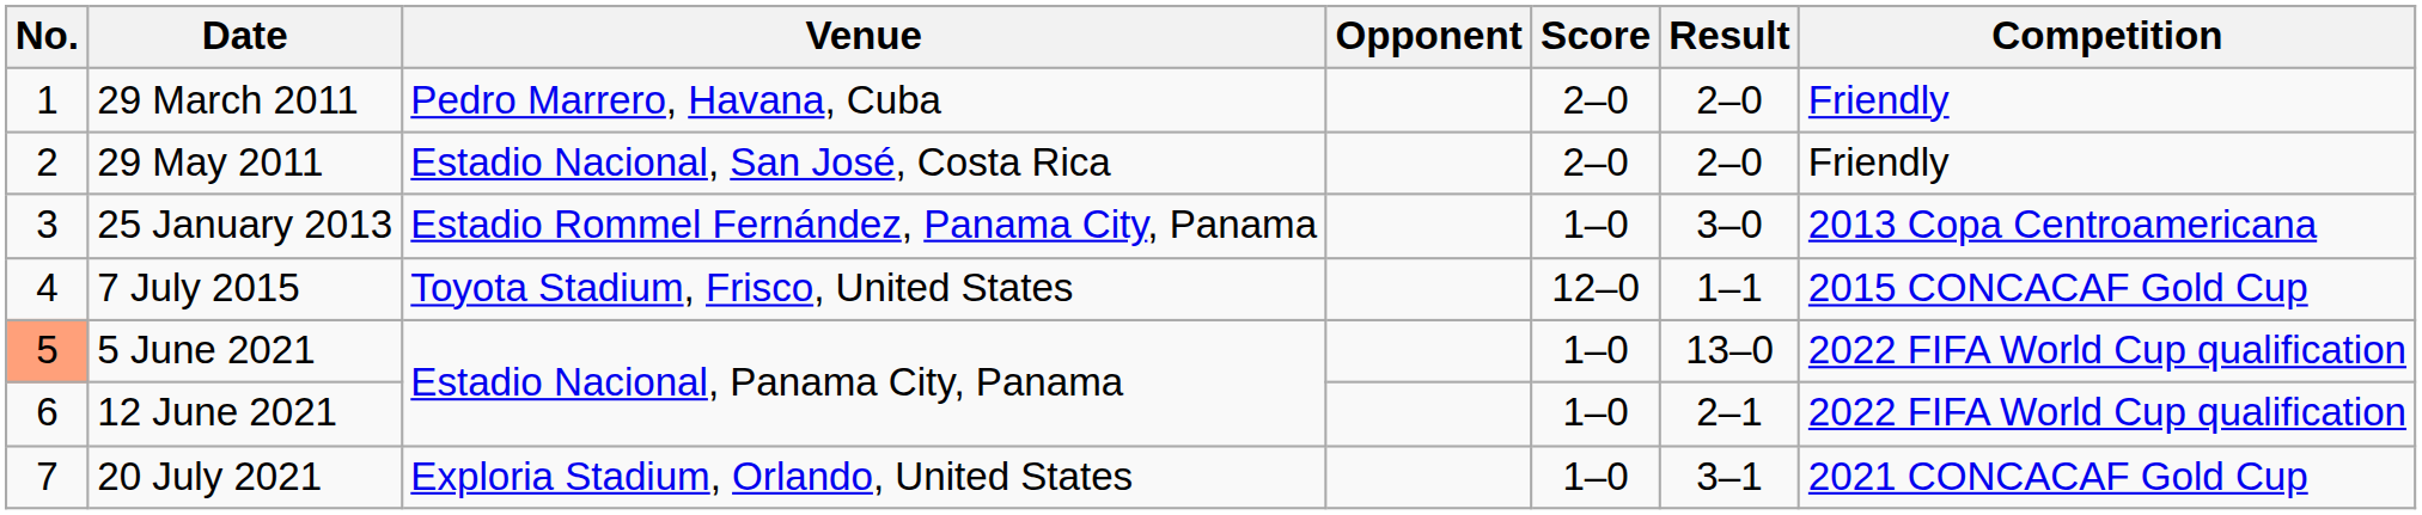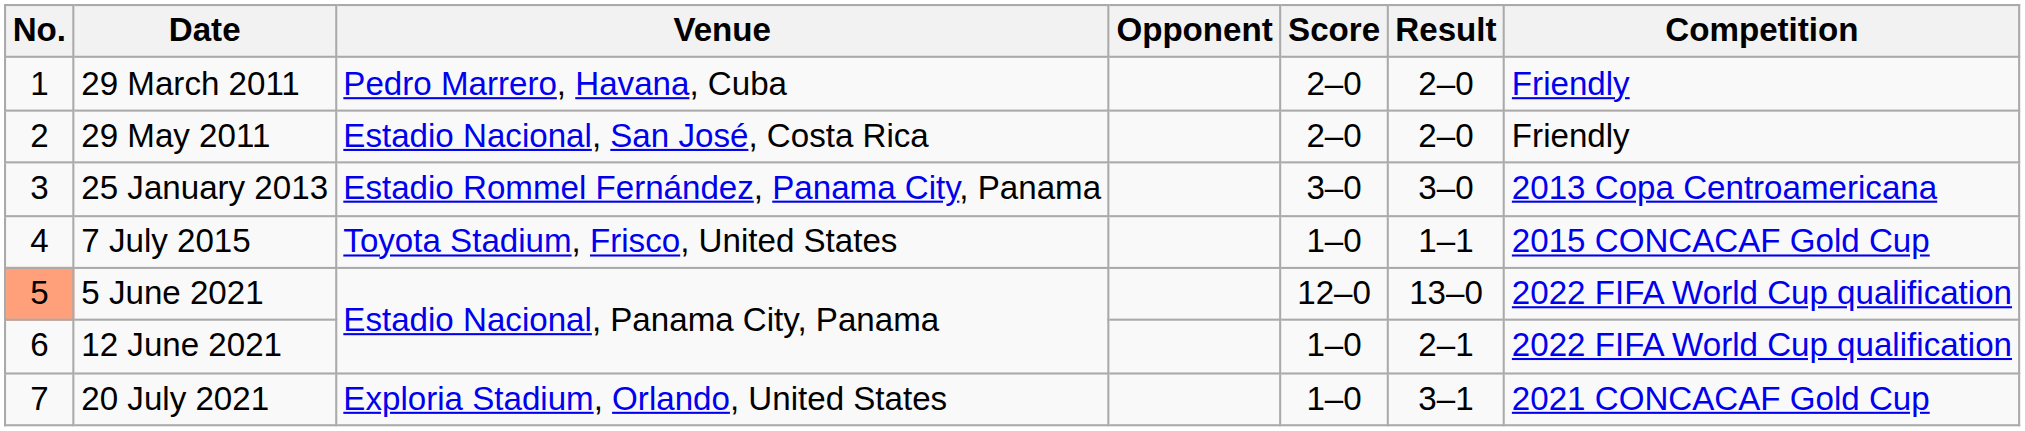25 January 2013 | Score: 1–0 -> 3–0
7 July 2015 | Score: 12–0 -> 1–0
5 June 2021 | Score: 1–0 -> 12–0
